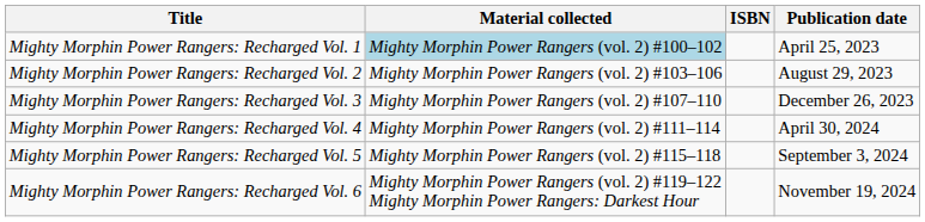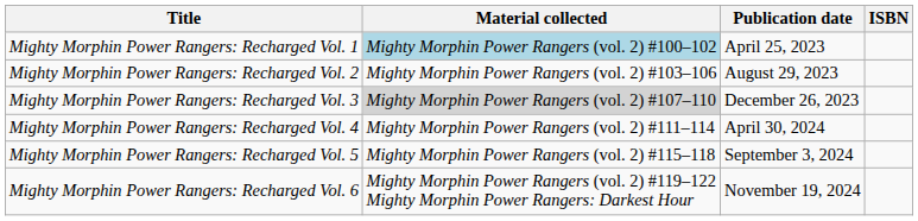columns swapped: Publication date <-> ISBN
Mighty Morphin Power Rangers: Recharged Vol. 3 | Material collected: no background -> lightgrey background
